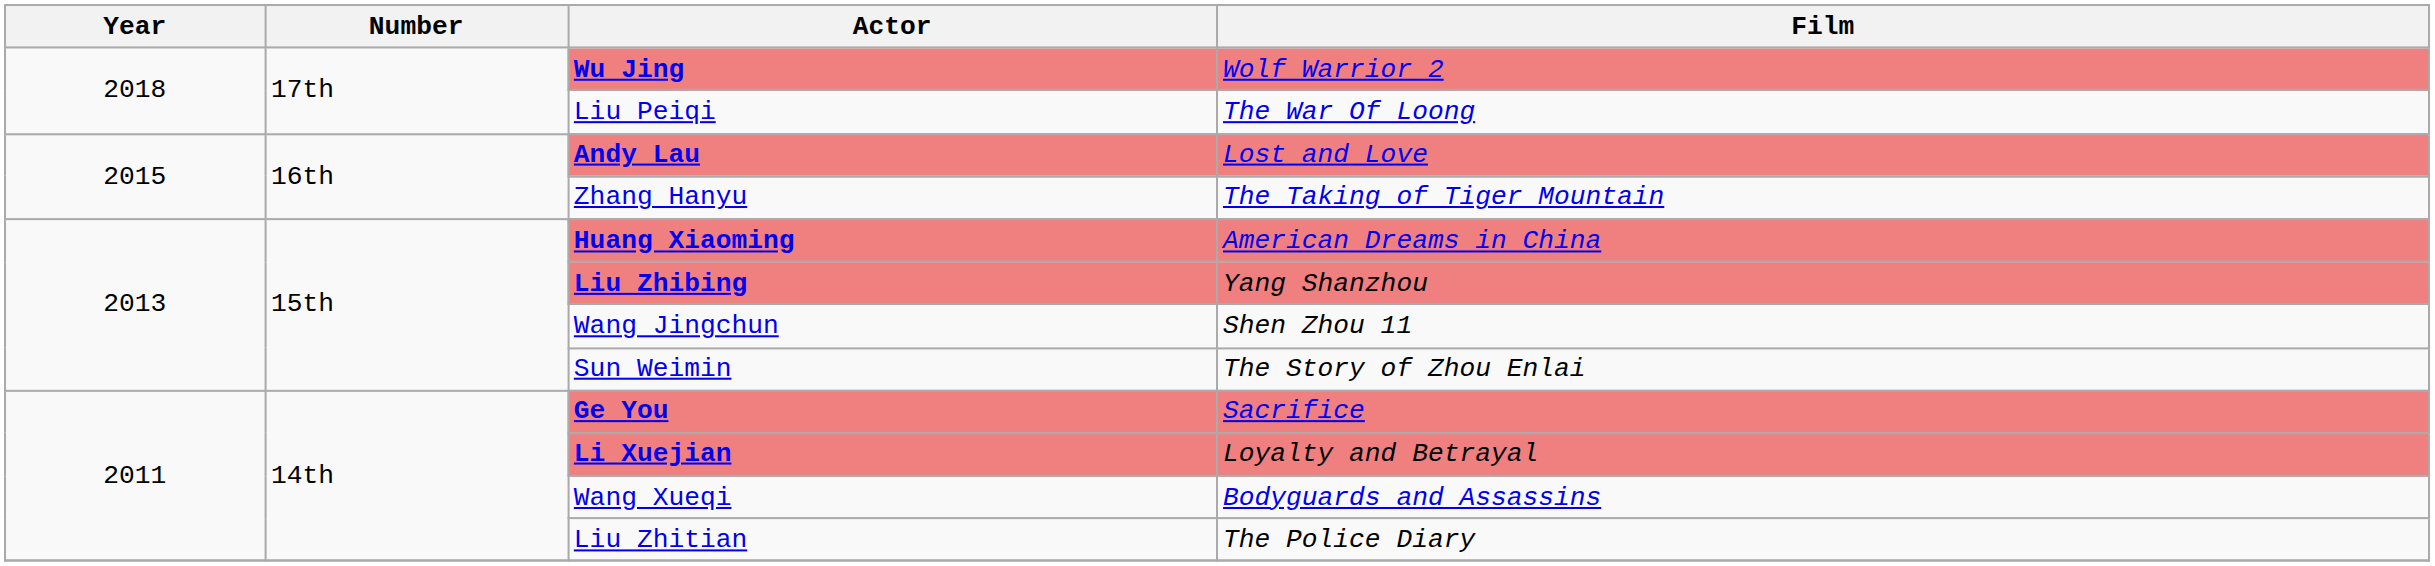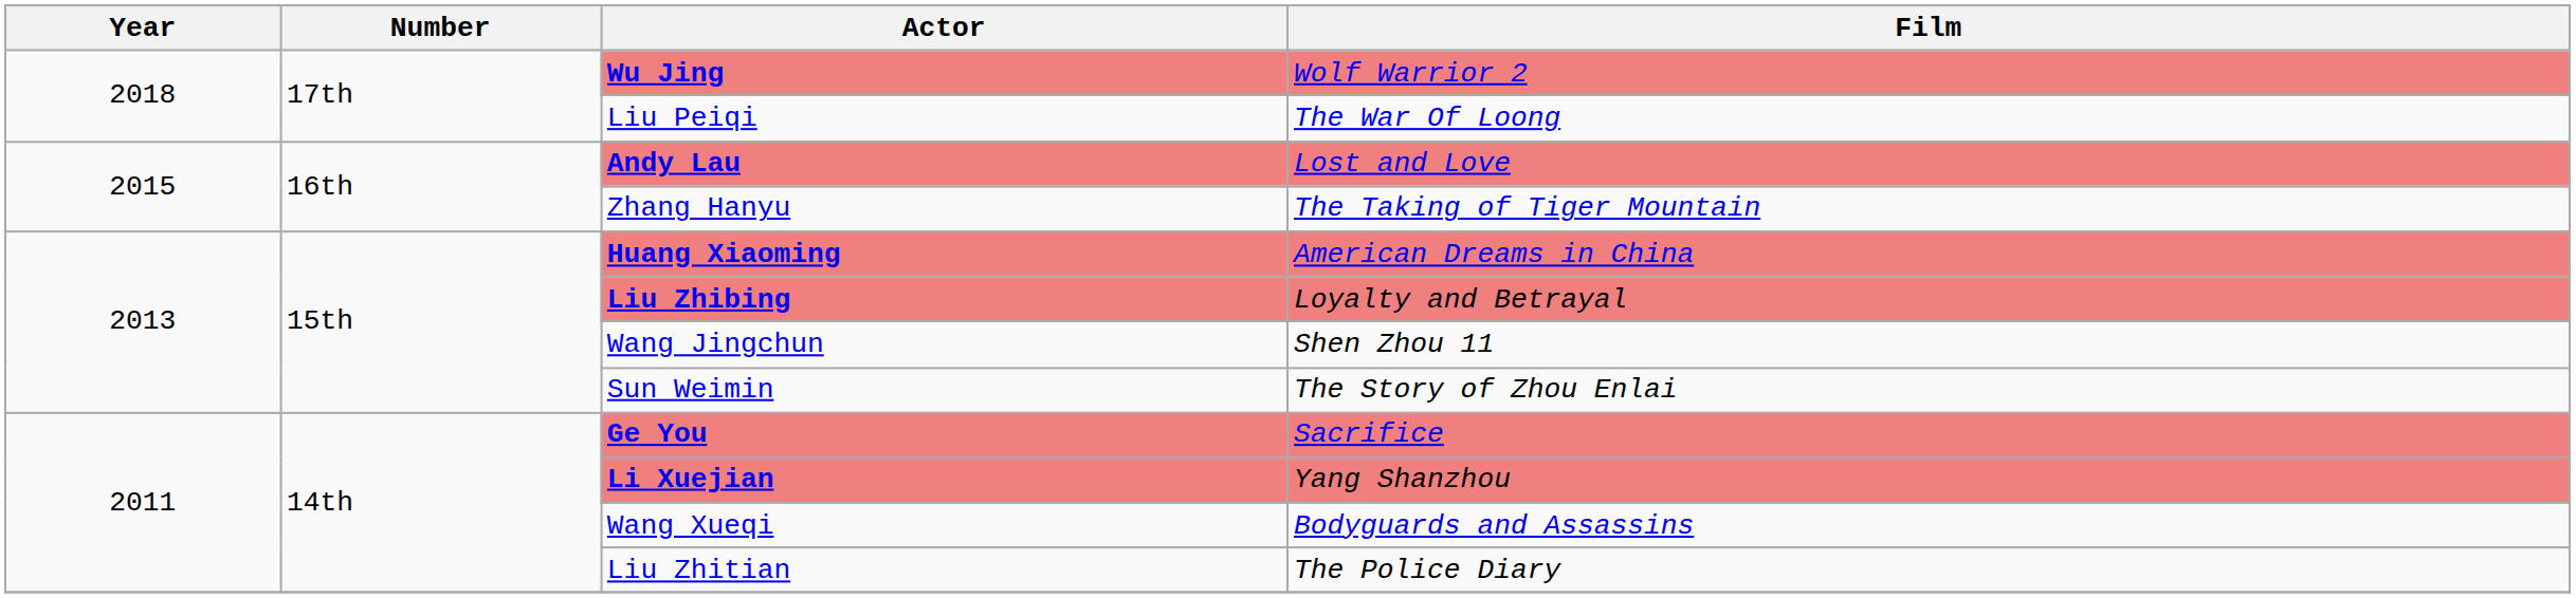Liu Zhibing | Film: Yang Shanzhou -> Loyalty and Betrayal
Li Xuejian | Film: Loyalty and Betrayal -> Yang Shanzhou
